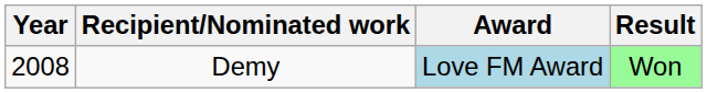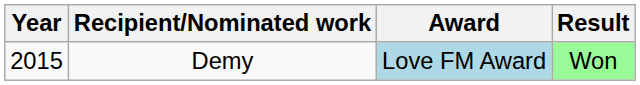Demy | Year: 2008 -> 2015
